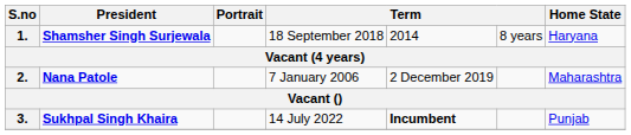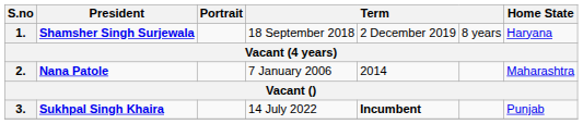1. | column 5: 2014 -> 2 December 2019
2. | column 5: 2 December 2019 -> 2014
